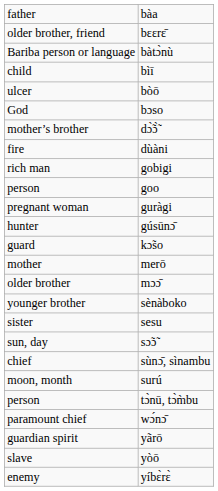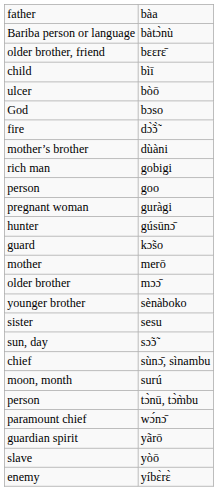rows swapped: bàtɔ̀nù <-> bɛɛrɛ̄
dɔ̃̀ɔ̃̀ | column 1: mother’s brother -> fire
dùàni | column 1: fire -> mother’s brother
